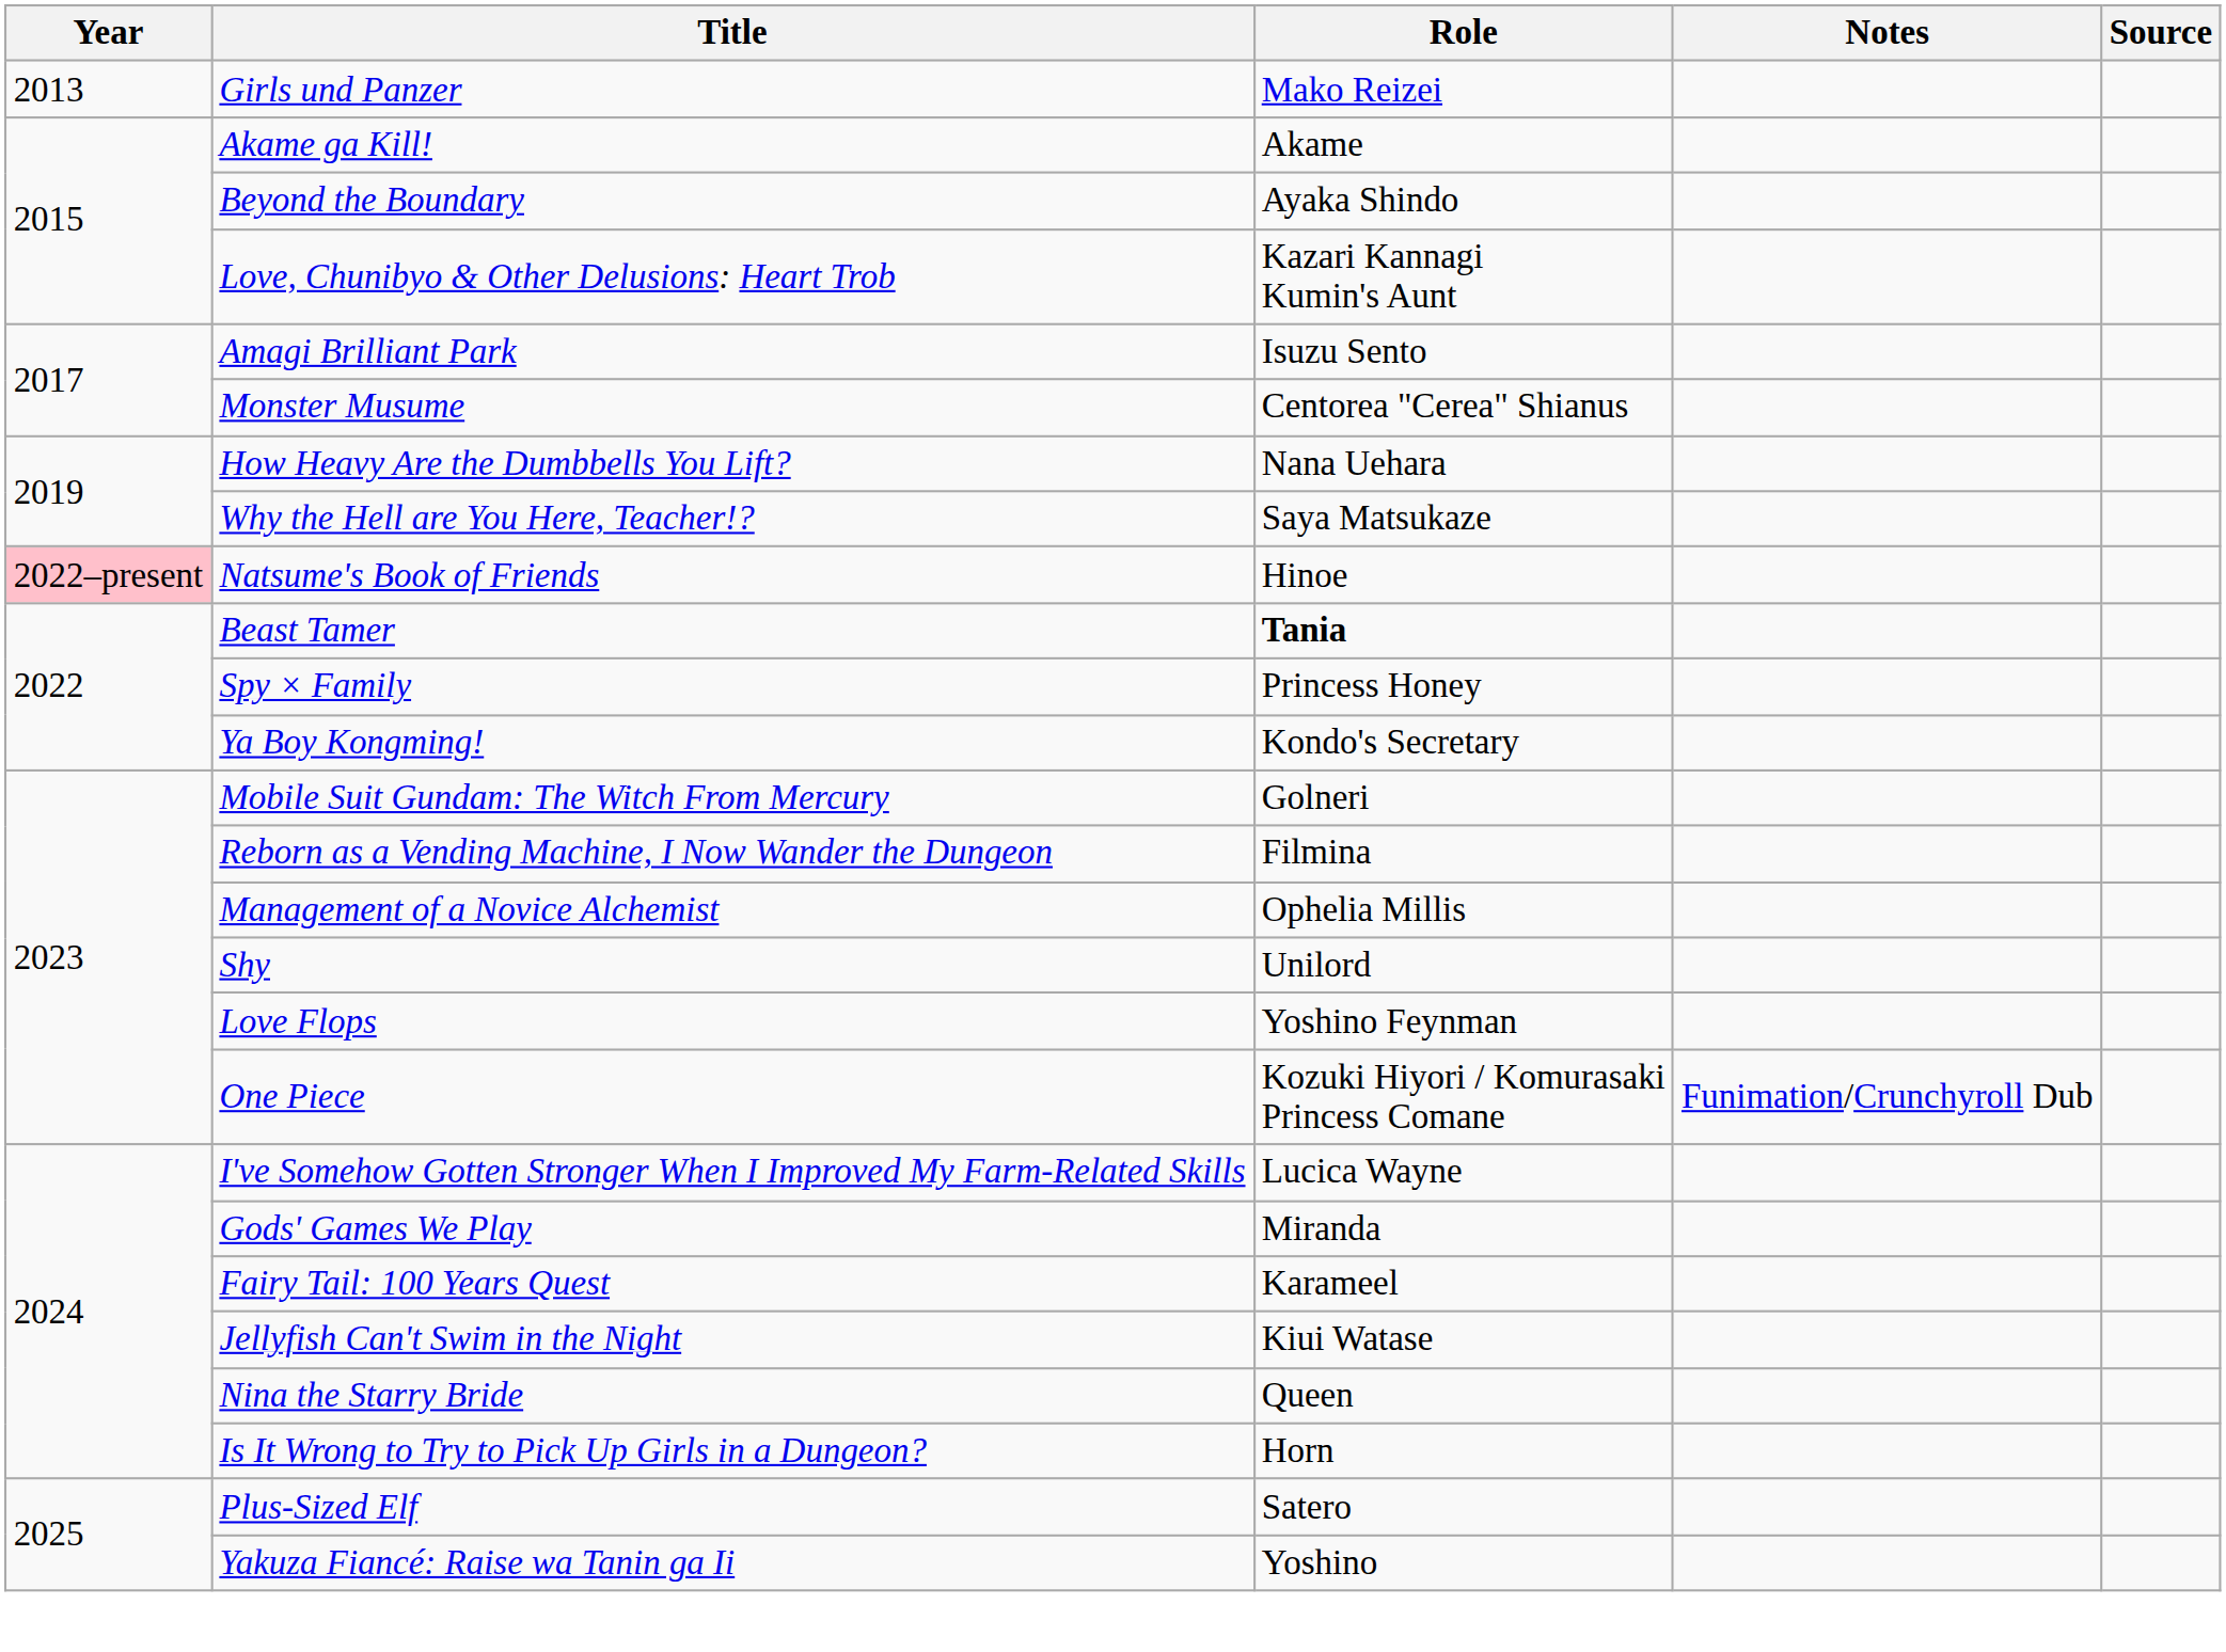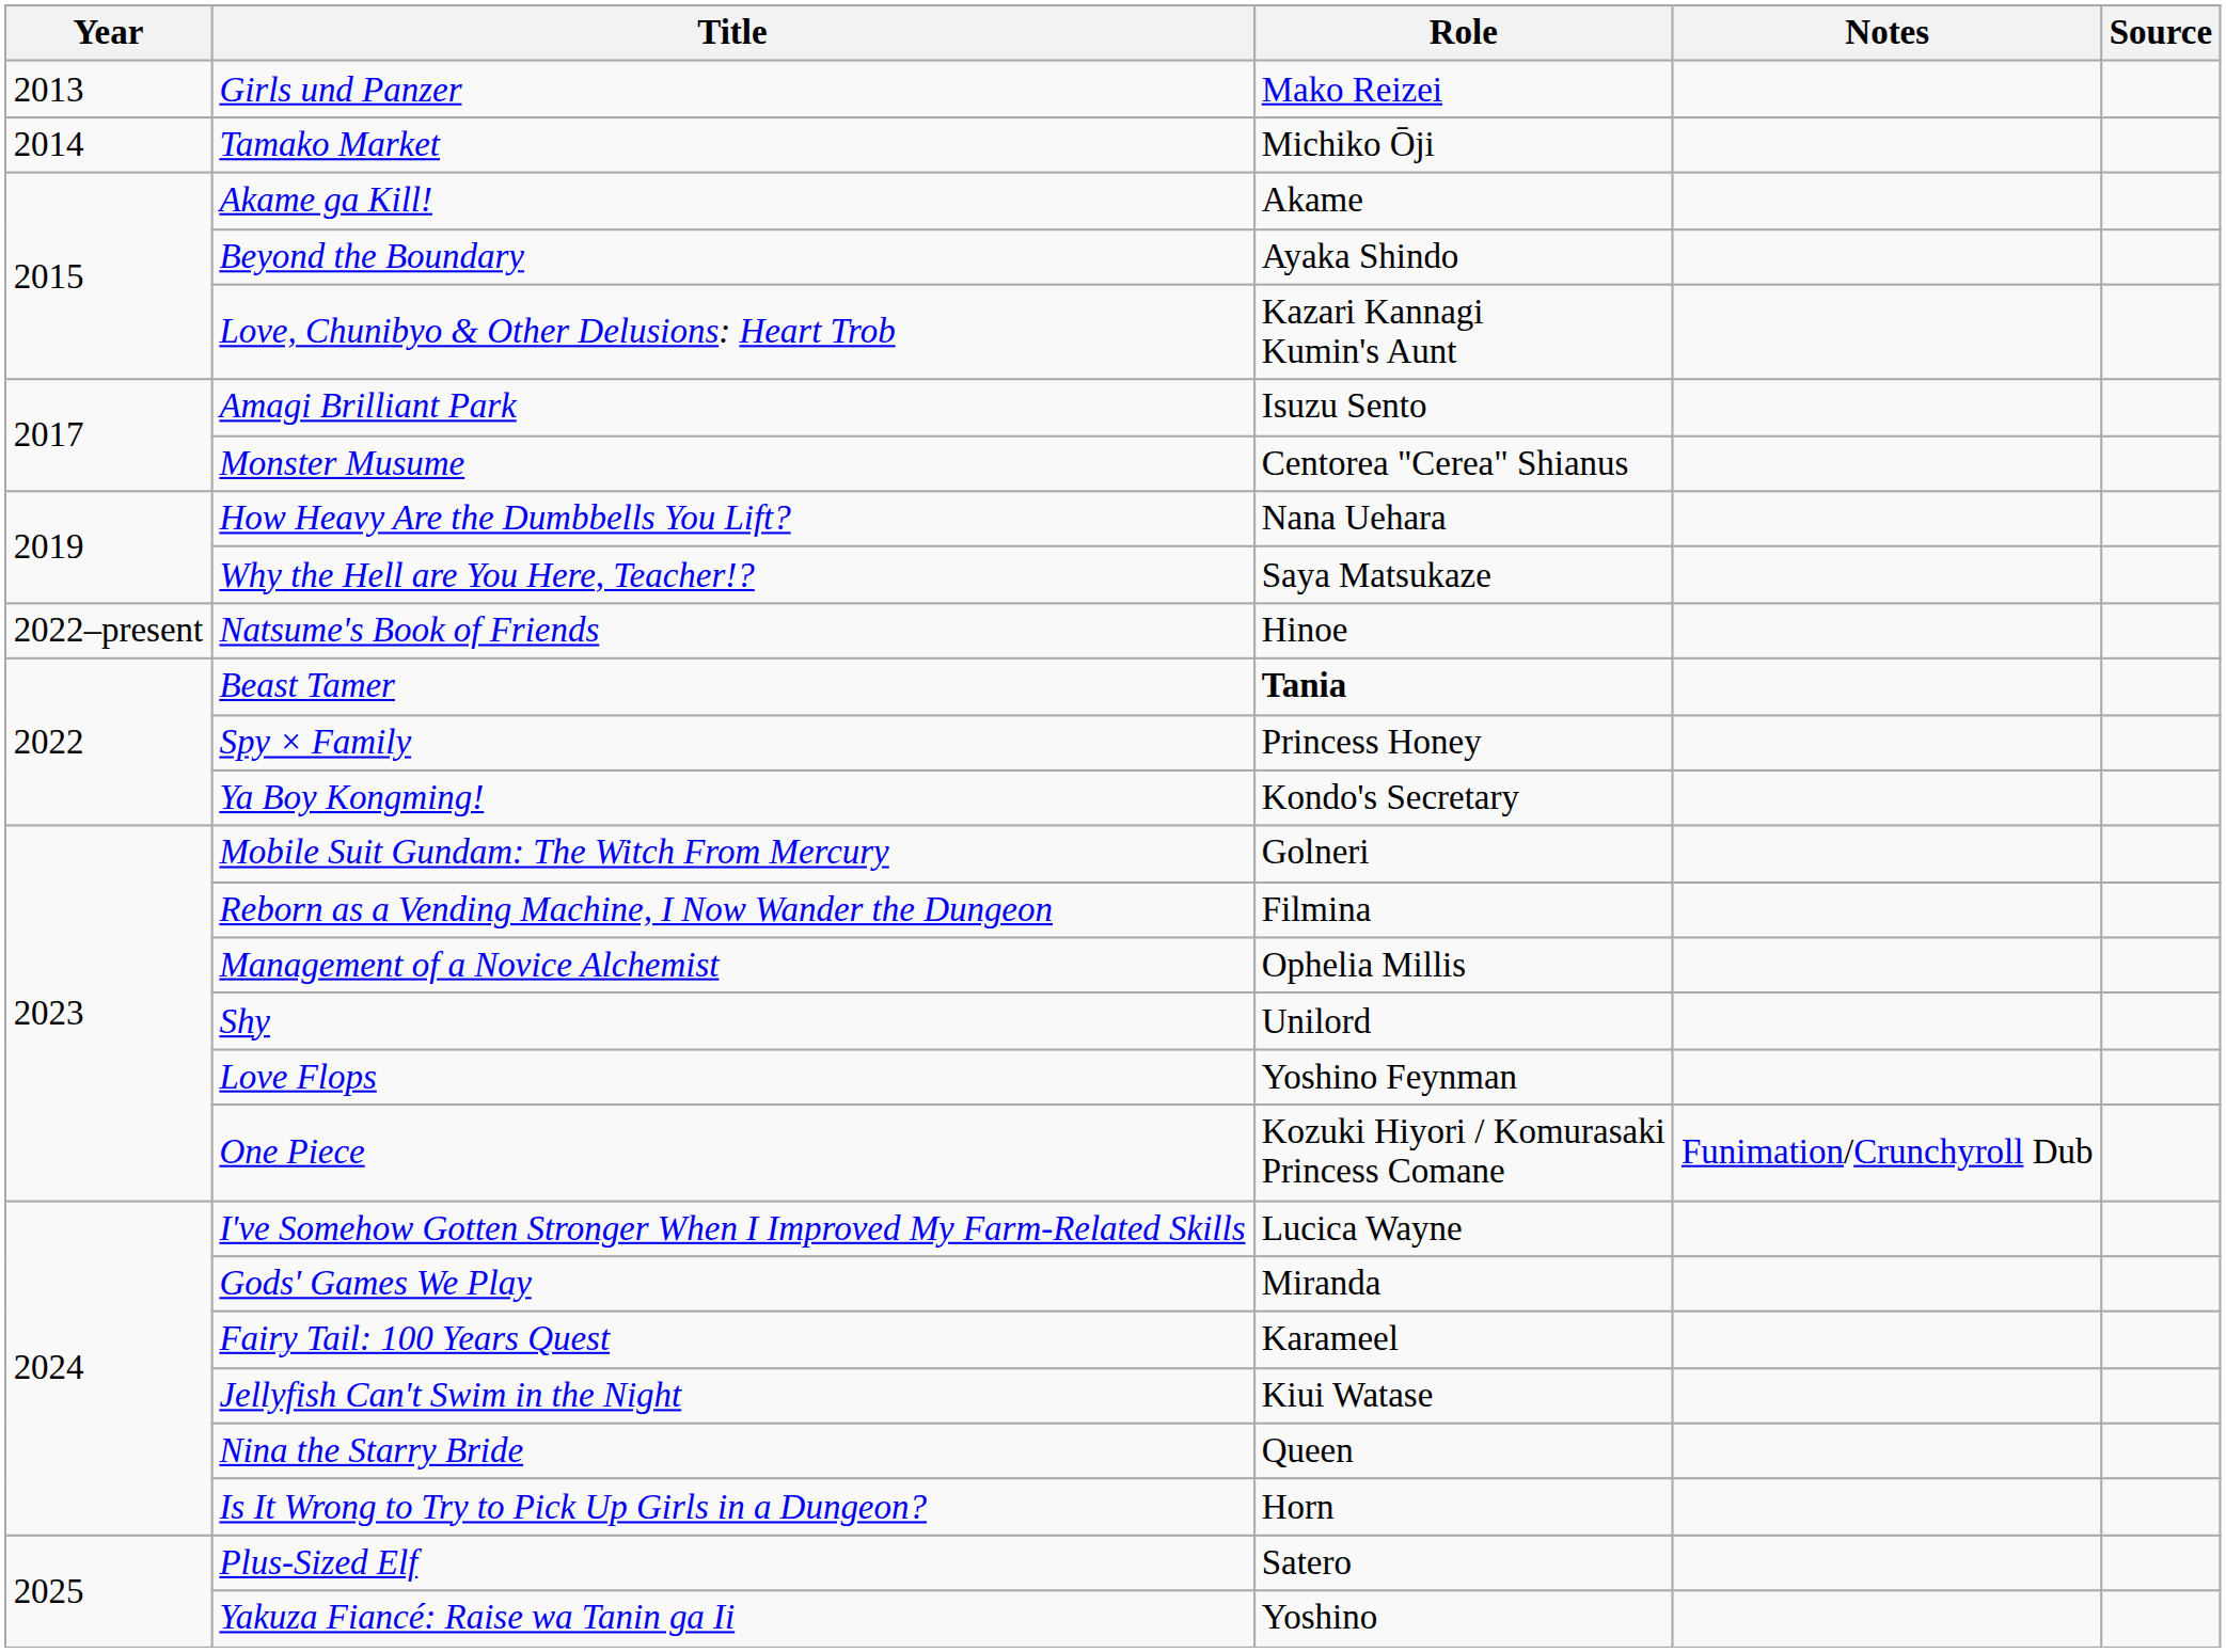+ row: 2014 | Tamako Market | Michiko Ōji
Natsume's Book of Friends | Year: pink background -> no background
